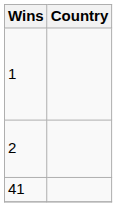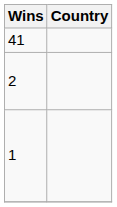rows swapped: 41 <-> 1
